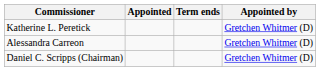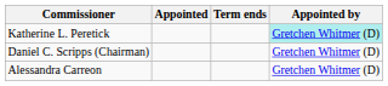Katherine L. Peretick | Appointed by: no background -> paleturquoise background
rows swapped: Daniel C. Scripps (Chairman) <-> Alessandra Carreon
